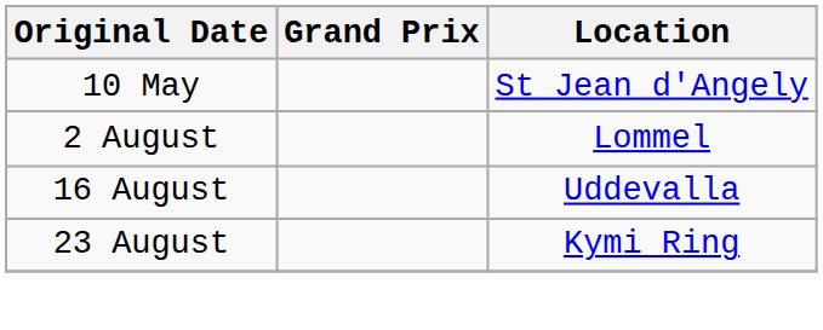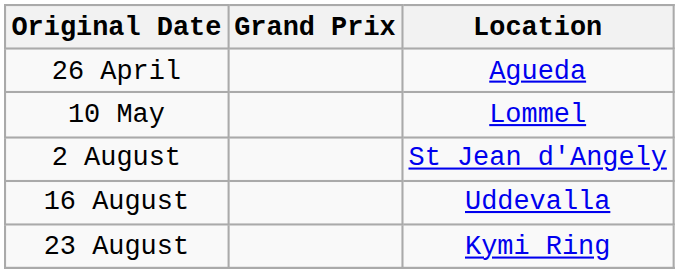+ row: 26 April | Agueda
10 May | Location: St Jean d'Angely -> Lommel
2 August | Location: Lommel -> St Jean d'Angely
